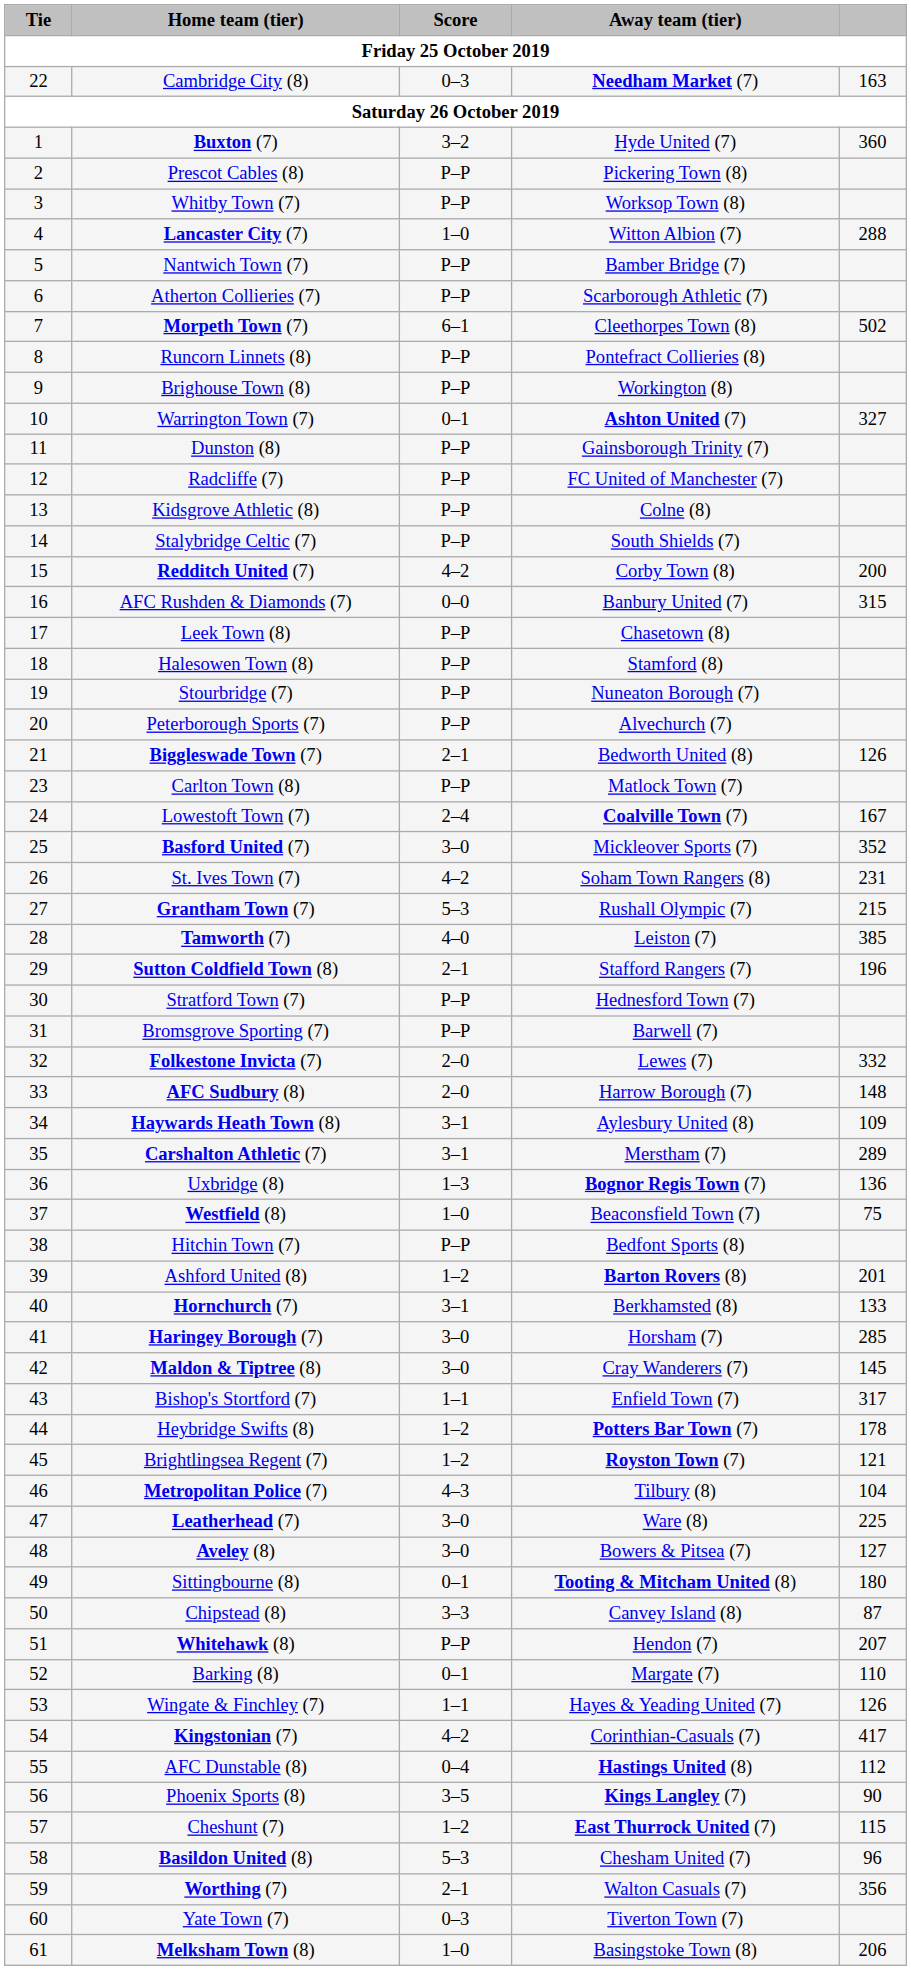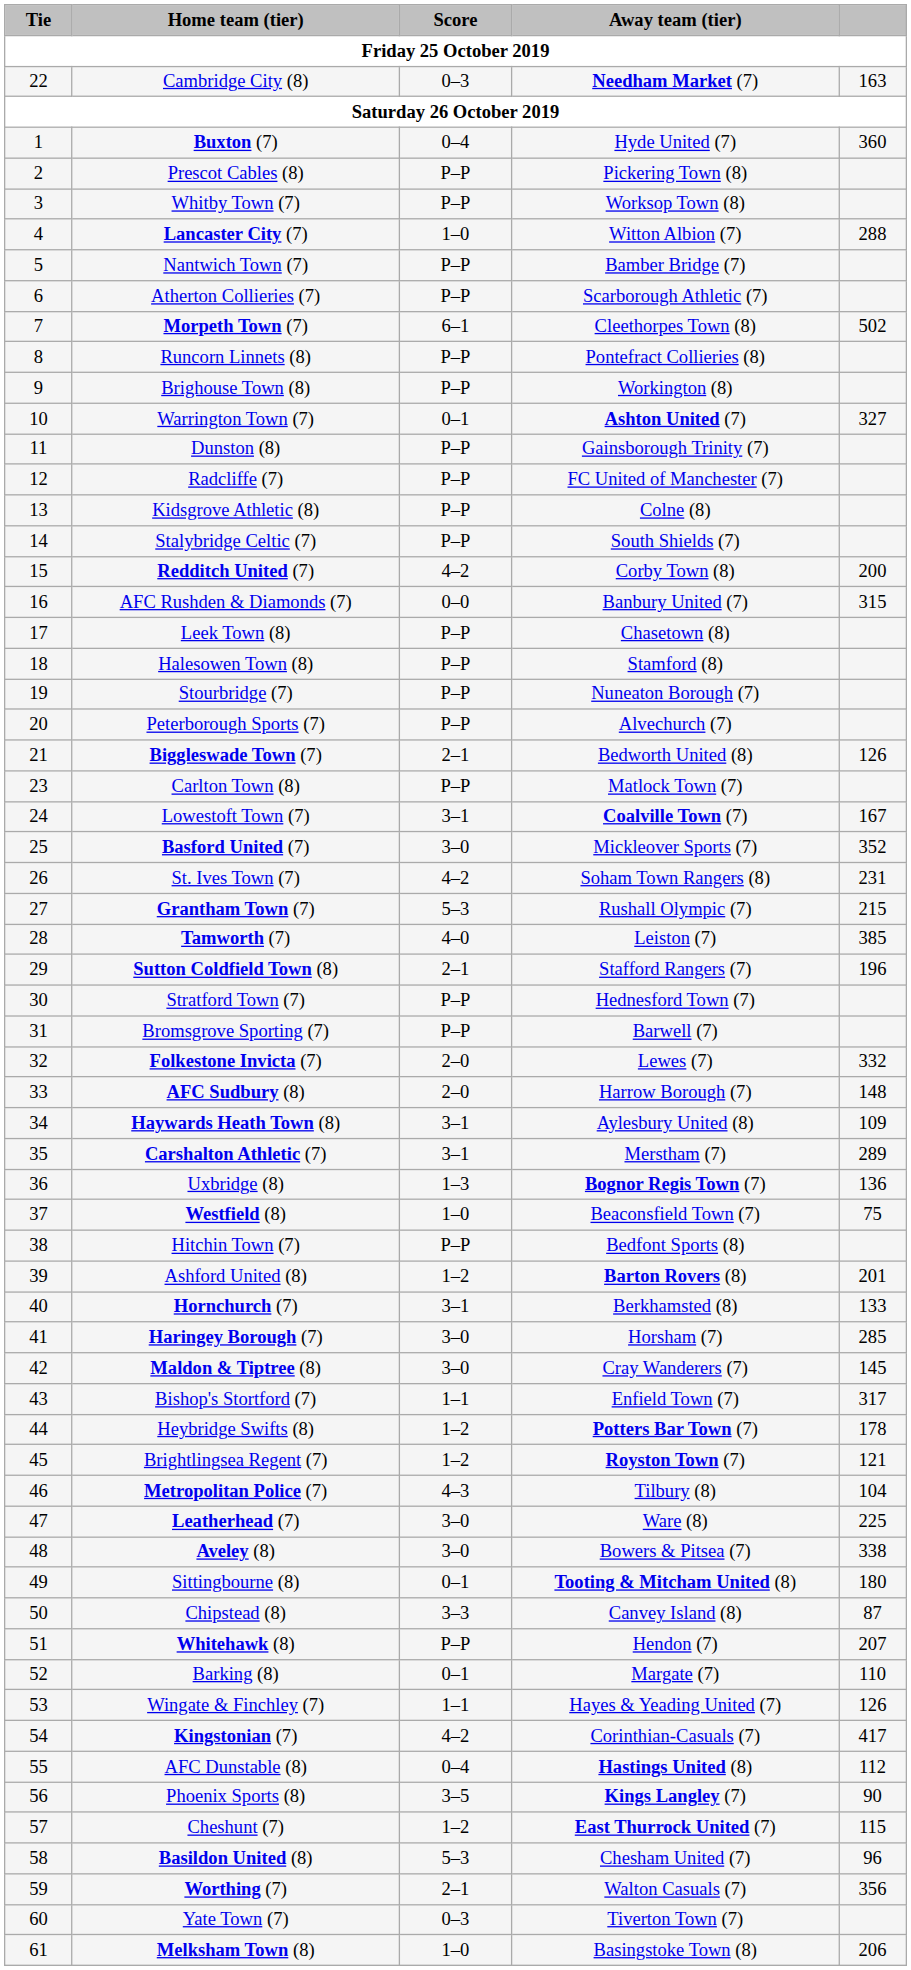Buxton (7) | Score: 3–2 -> 0–4
Lowestoft Town (7) | Score: 2–4 -> 3–1
Aveley (8) | column 5: 127 -> 338
